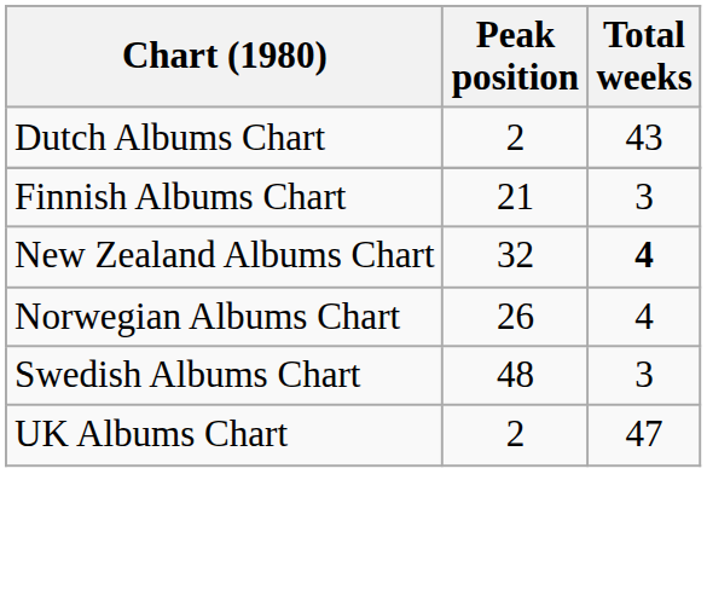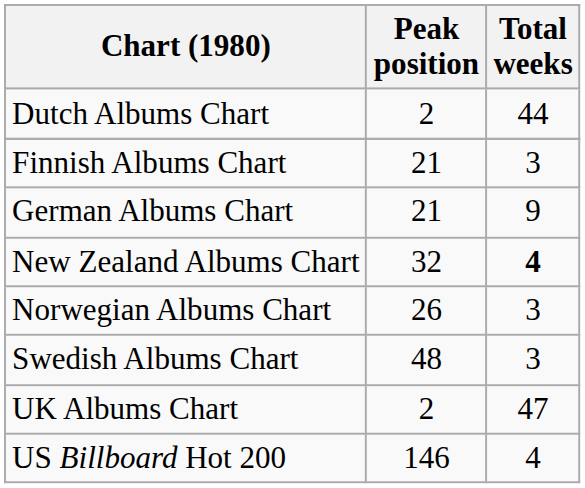Dutch Albums Chart | Total weeks: 43 -> 44
+ row: German Albums Chart | 21 | 9
Norwegian Albums Chart | Total weeks: 4 -> 3
+ row: US Billboard Hot 200 | 146 | 4
